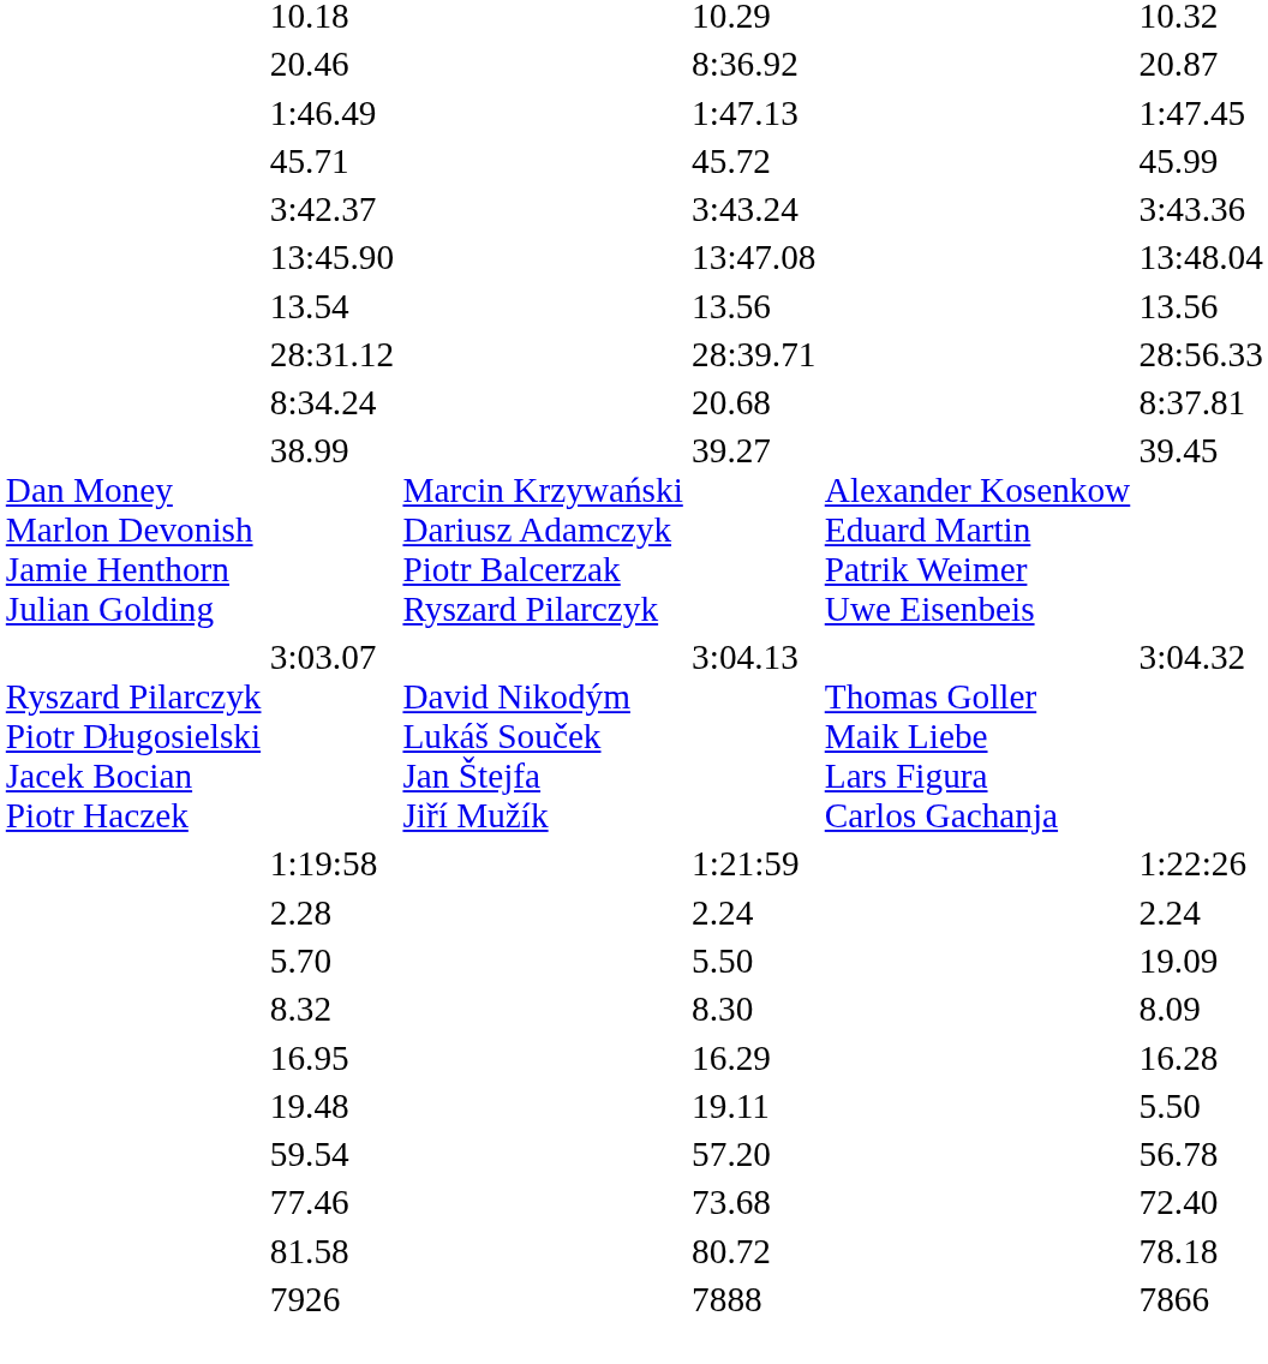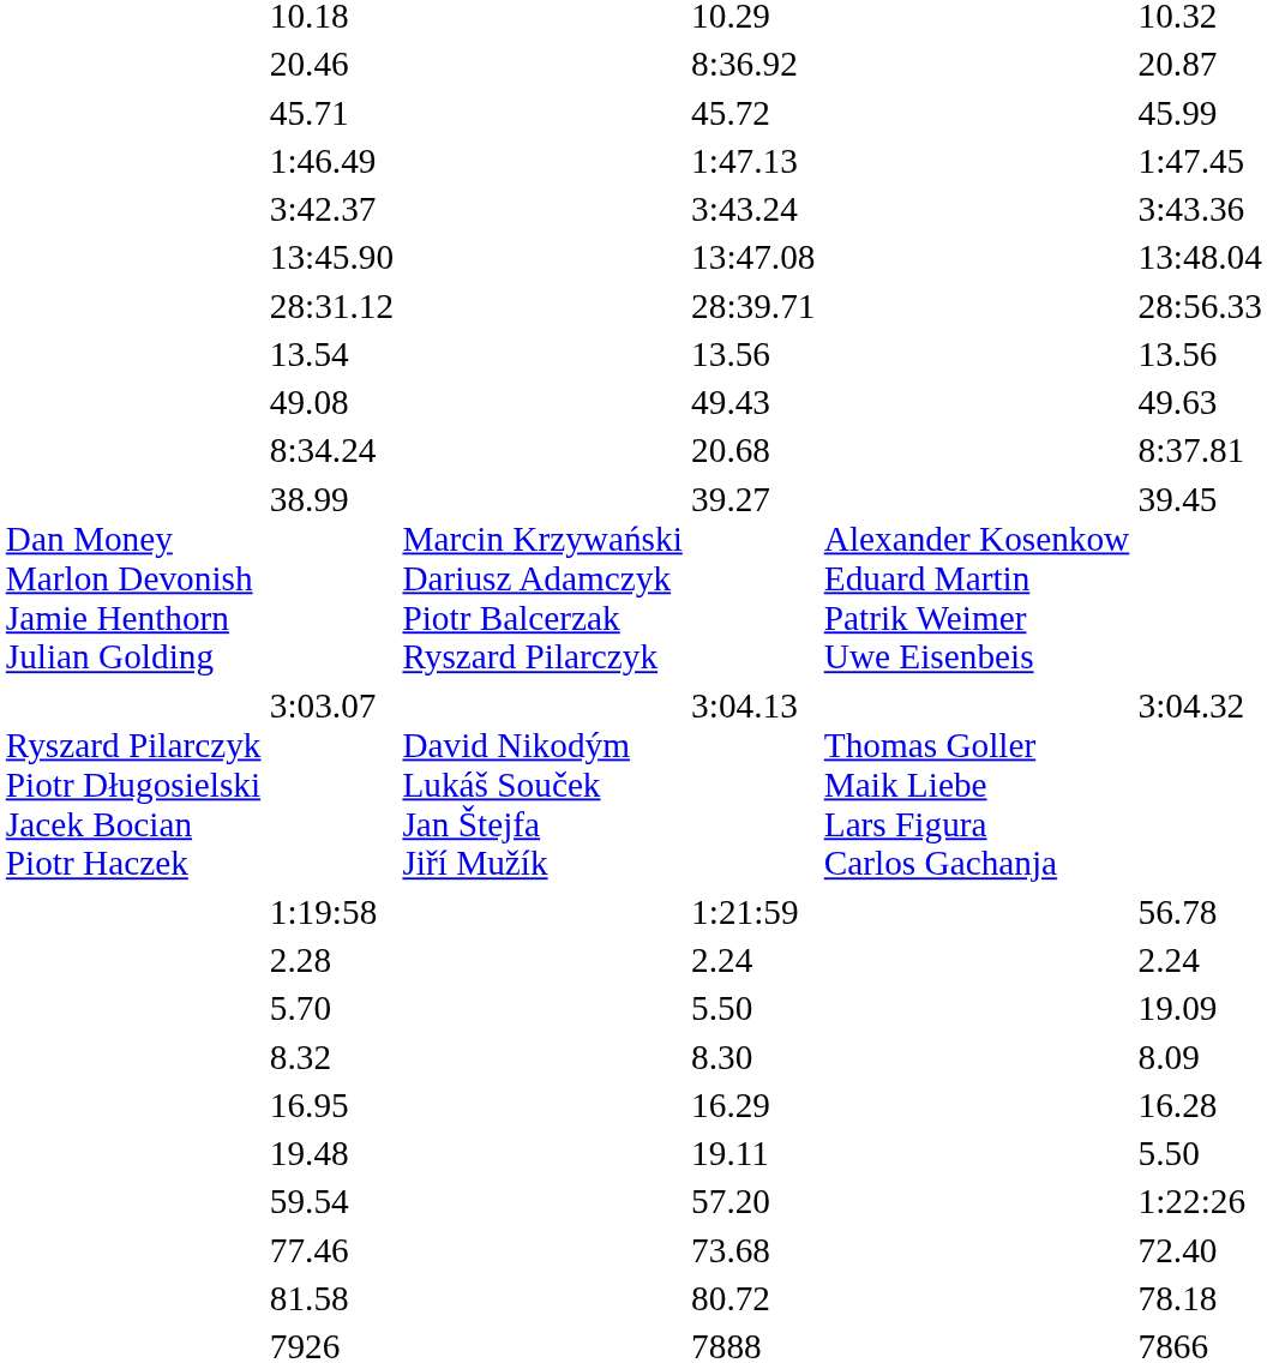rows swapped: 45.71 <-> 1:46.49
rows swapped: 28:31.12 <-> 13.54
+ row: 49.08 | 49.43 | 49.63
1:19:58 | column 7: 1:22:26 -> 56.78
59.54 | column 7: 56.78 -> 1:22:26
